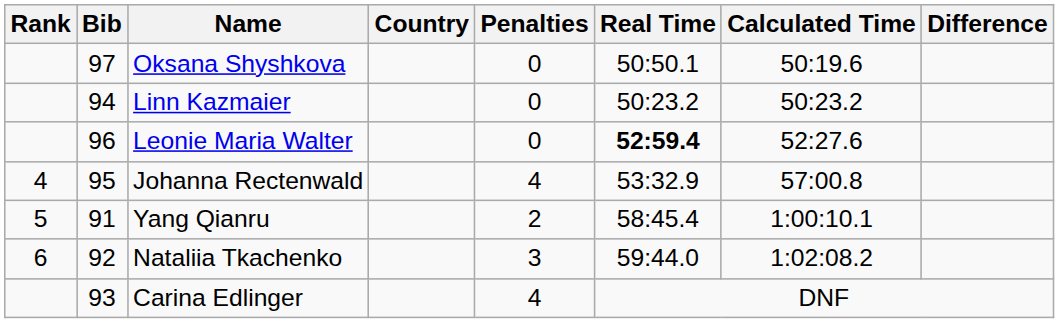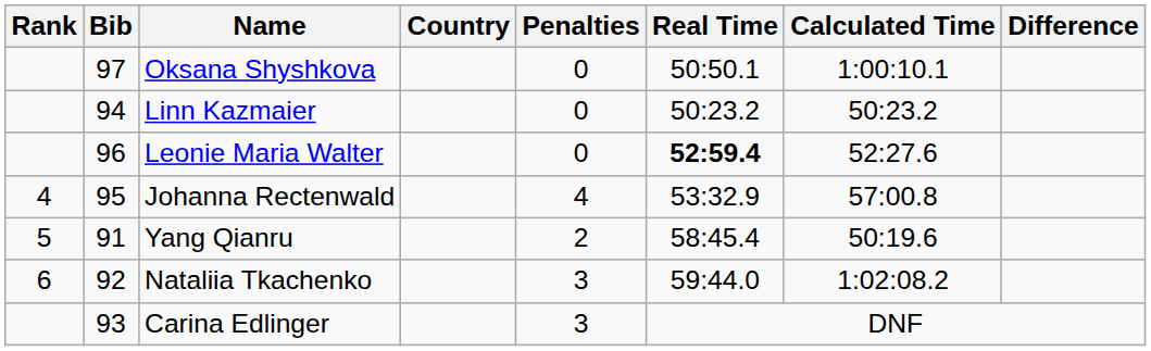Oksana Shyshkova | Calculated Time: 50:19.6 -> 1:00:10.1
Yang Qianru | Calculated Time: 1:00:10.1 -> 50:19.6
Carina Edlinger | Penalties: 4 -> 3
